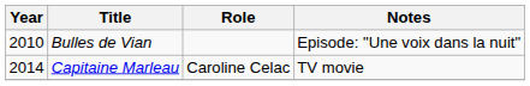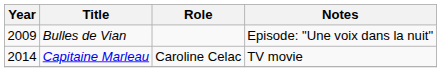Bulles de Vian | Year: 2010 -> 2009
